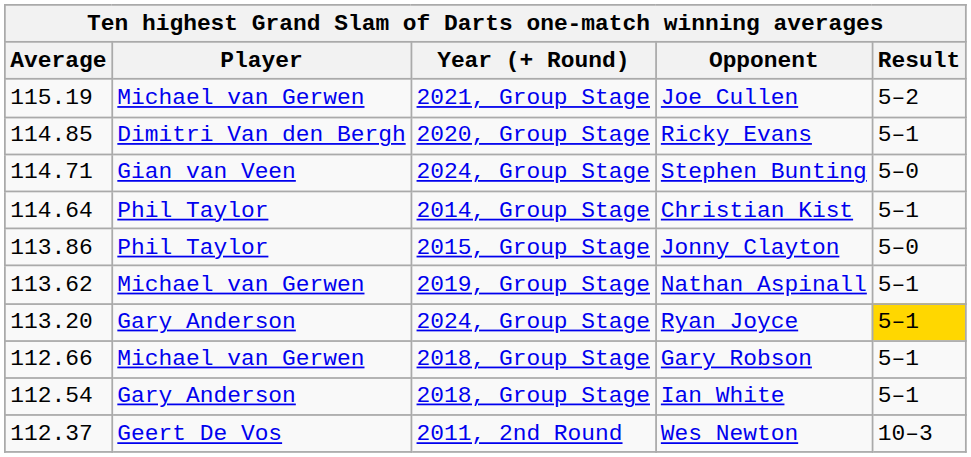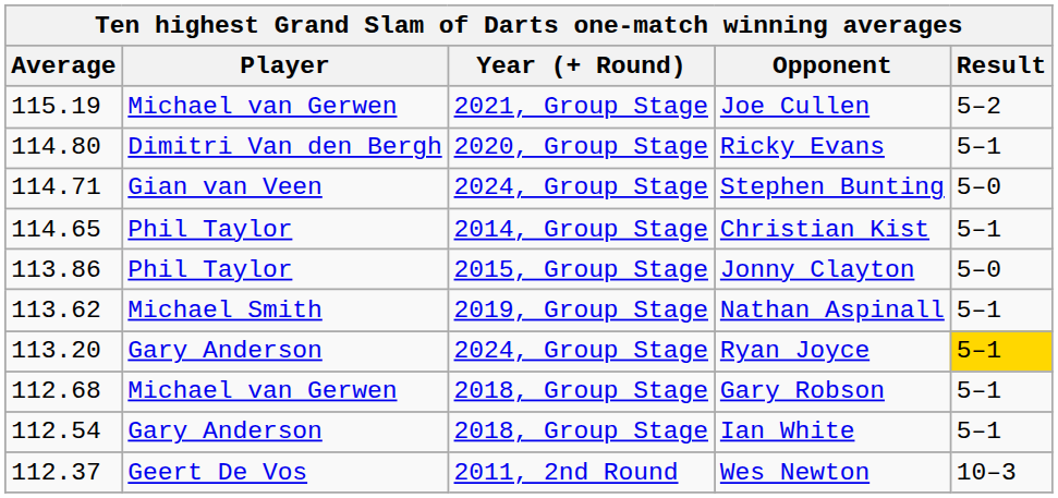Ricky Evans | Average: 114.85 -> 114.80
Christian Kist | Average: 114.64 -> 114.65
Nathan Aspinall | Player: Michael van Gerwen -> Michael Smith
Gary Robson | Average: 112.66 -> 112.68
